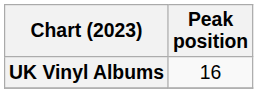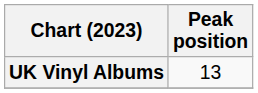UK Vinyl Albums | Peak position: 16 -> 13
